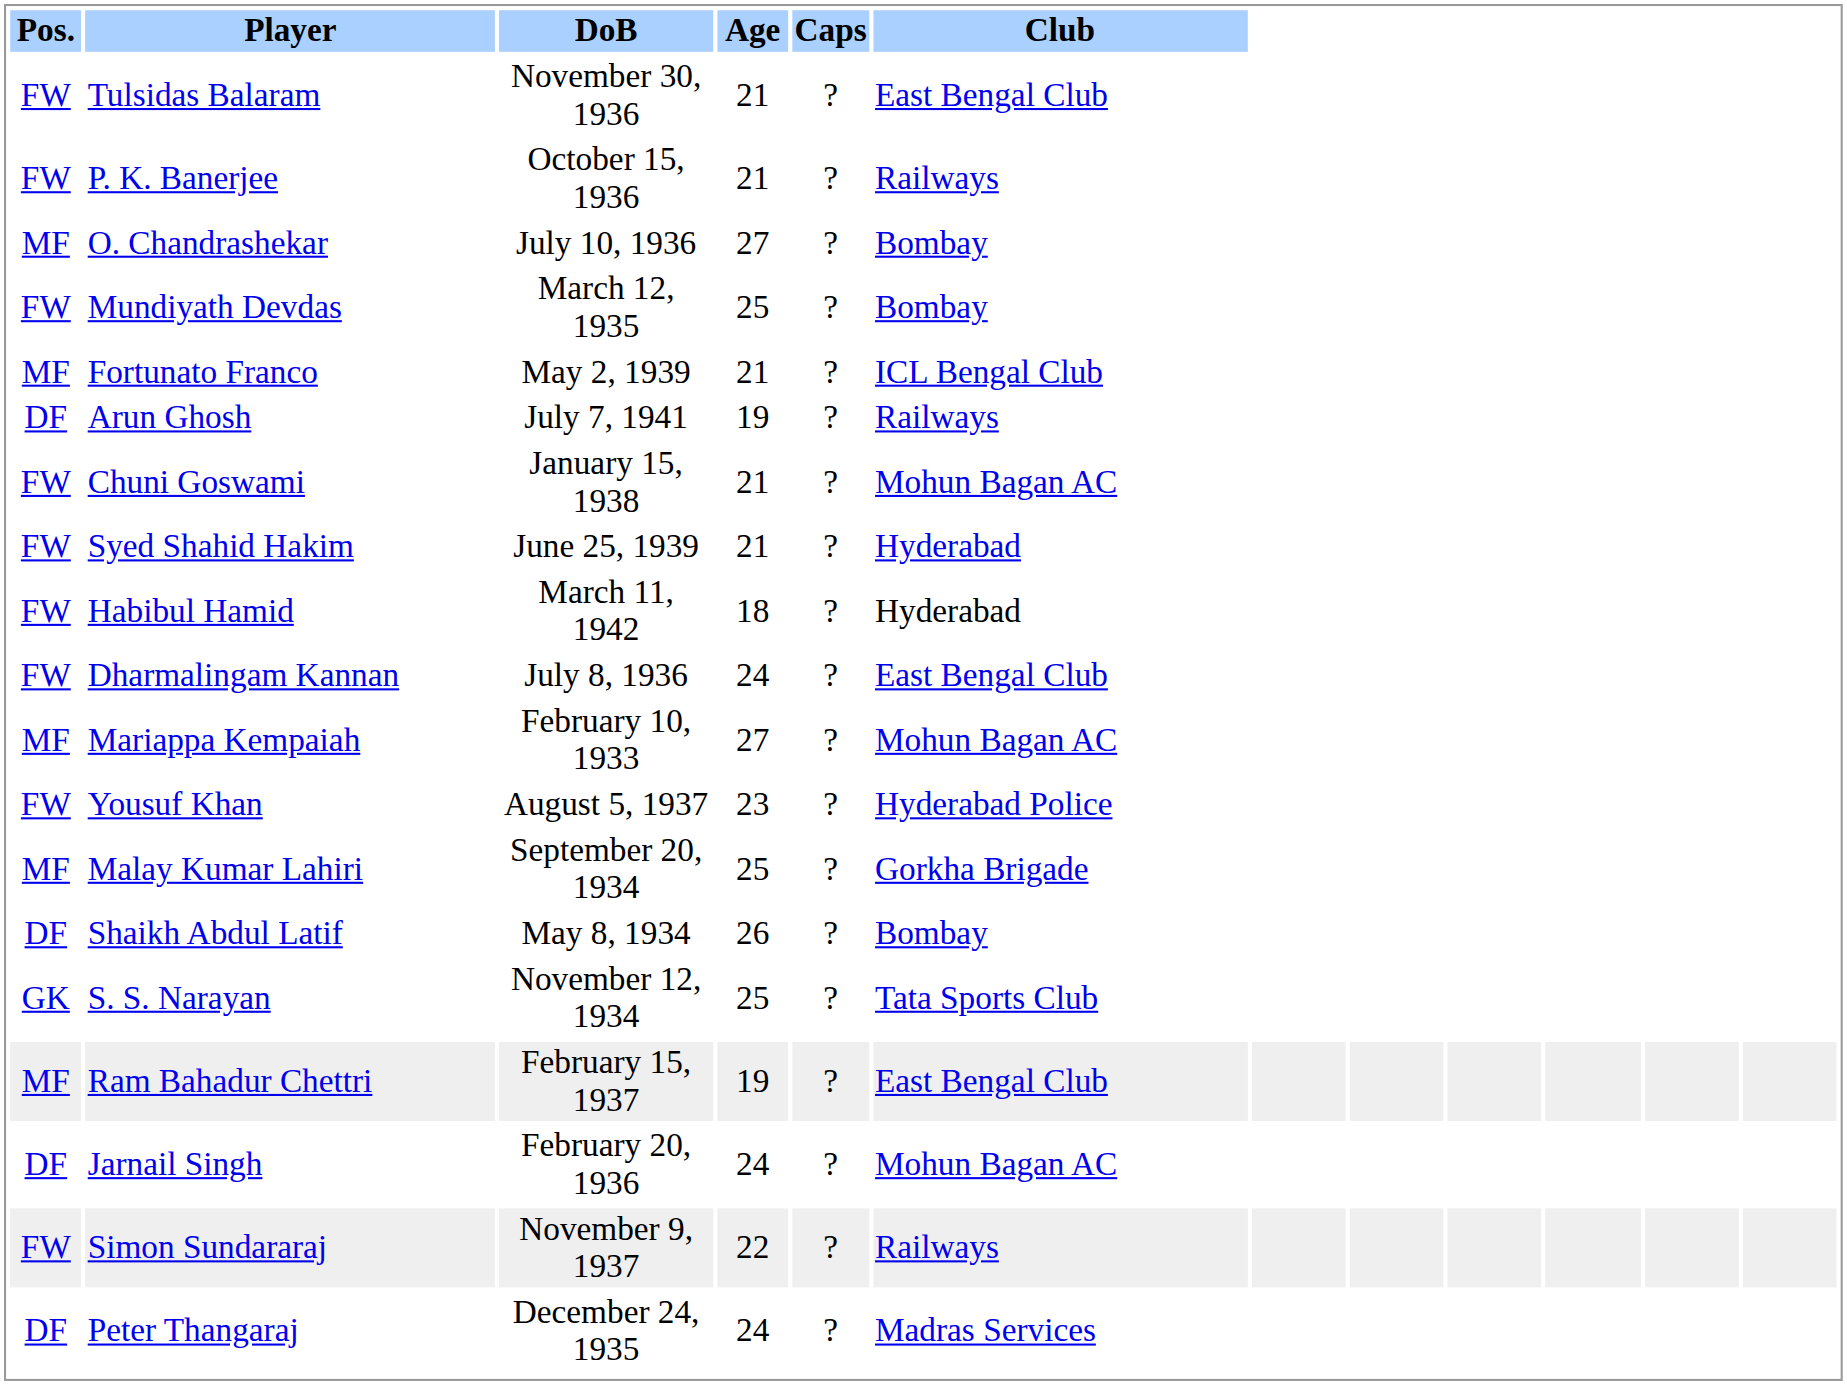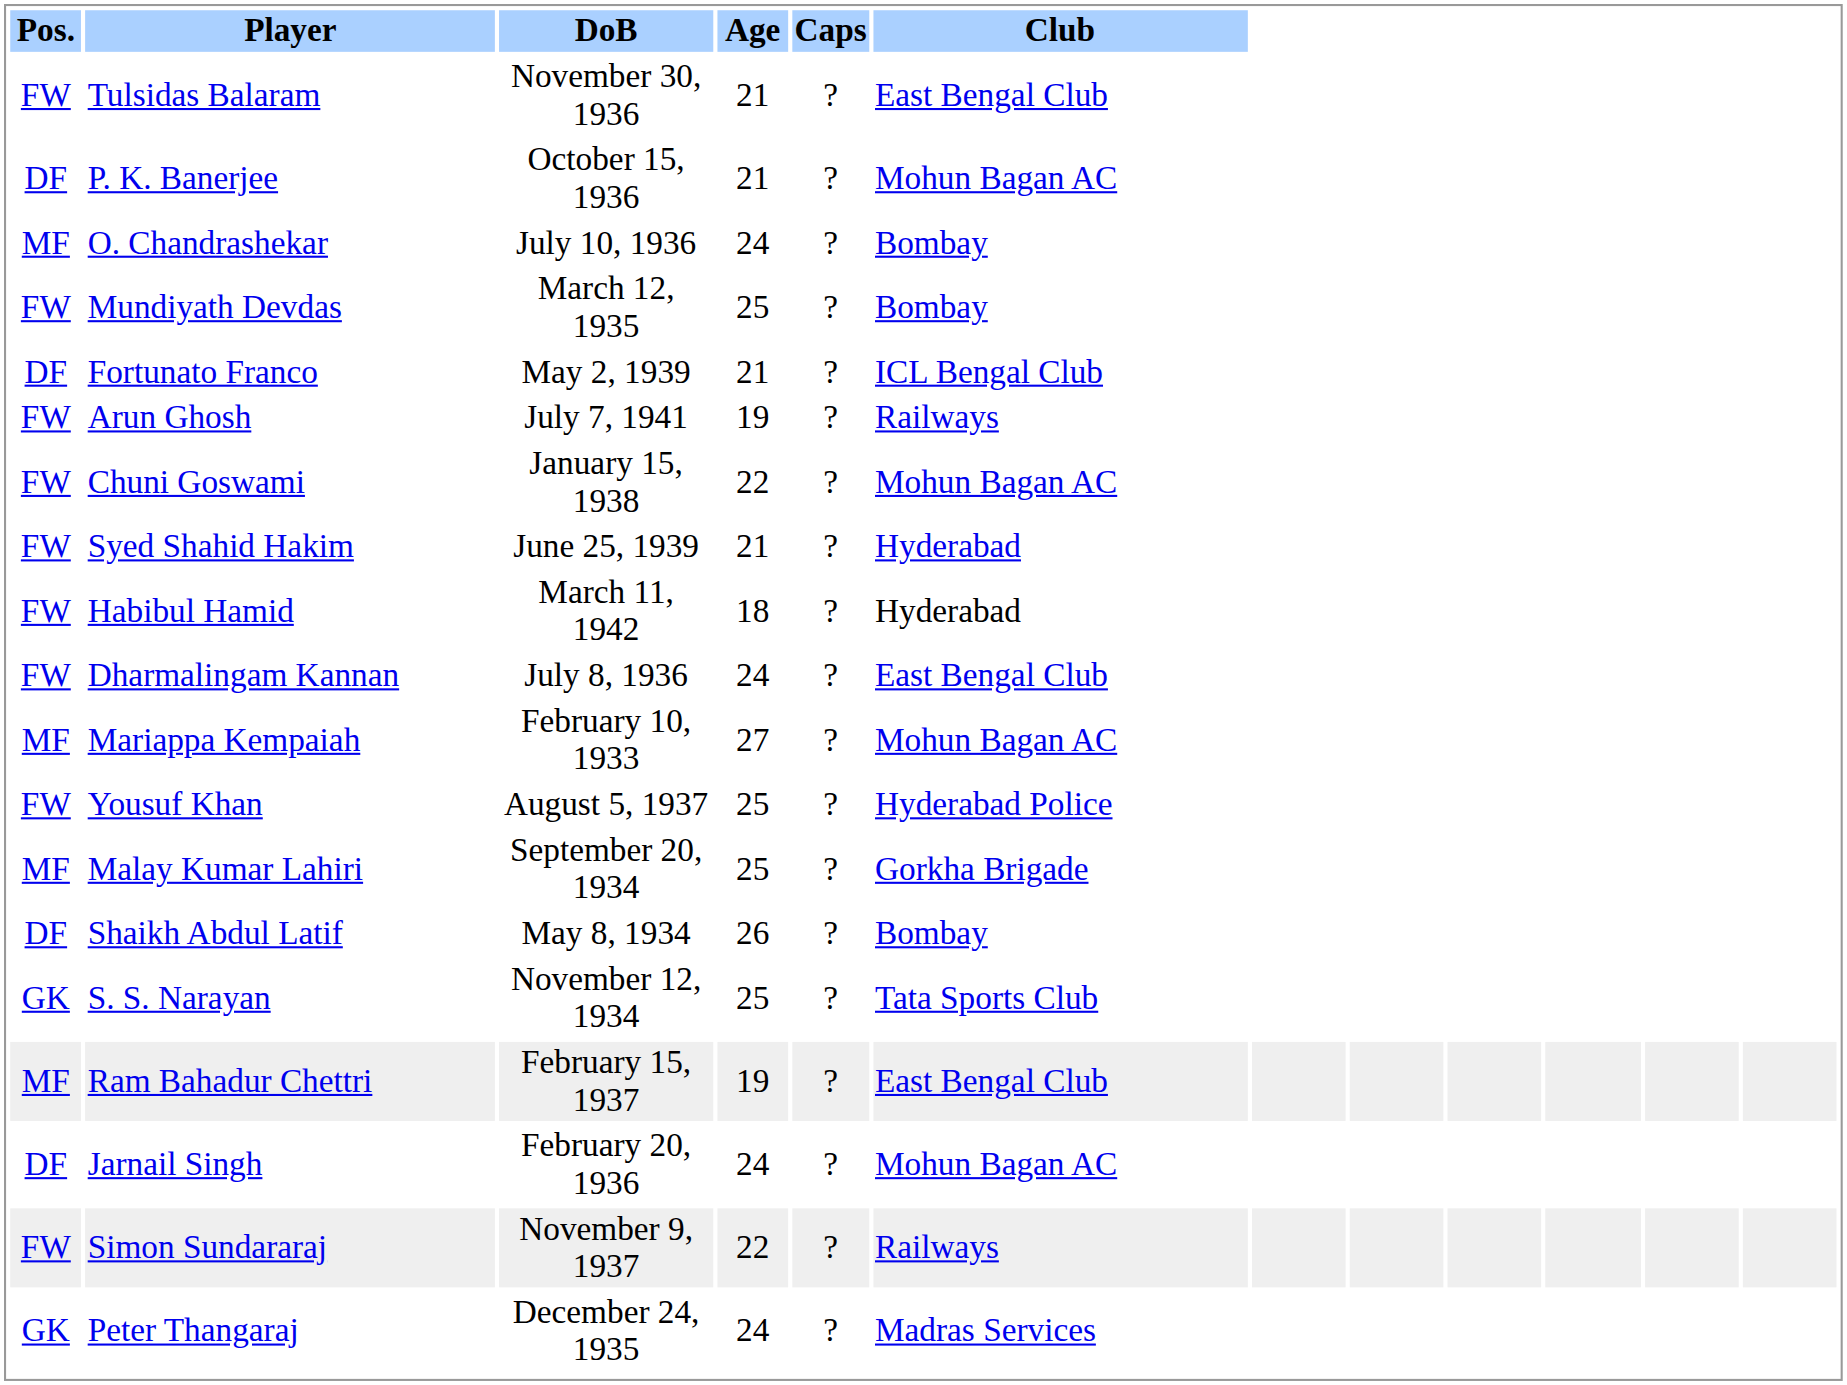P. K. Banerjee | Pos.: FW -> DF
P. K. Banerjee | Club: Railways -> Mohun Bagan AC
O. Chandrashekar | Age: 27 -> 24
Fortunato Franco | Pos.: MF -> DF
Arun Ghosh | Pos.: DF -> FW
Chuni Goswami | Age: 21 -> 22
Yousuf Khan | Age: 23 -> 25
Peter Thangaraj | Pos.: DF -> GK
